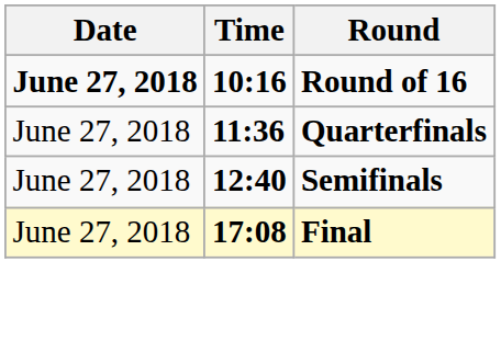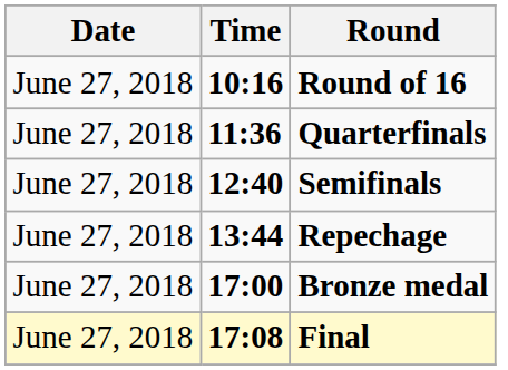Round of 16 | Date: bold -> normal
+ row: June 27, 2018 | 13:44 | Repechage
+ row: June 27, 2018 | 17:00 | Bronze medal
